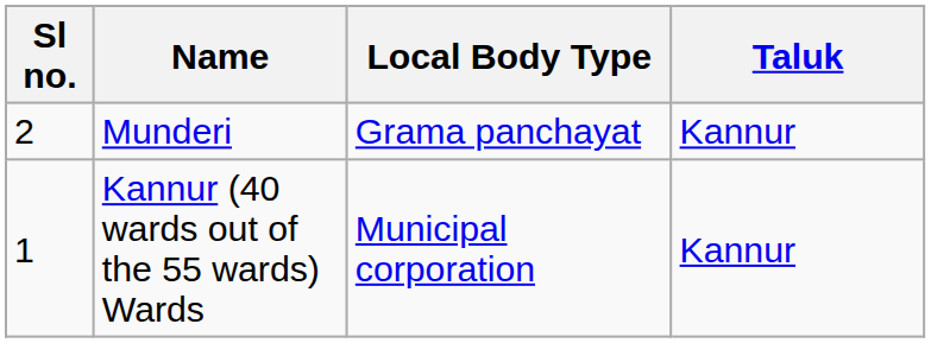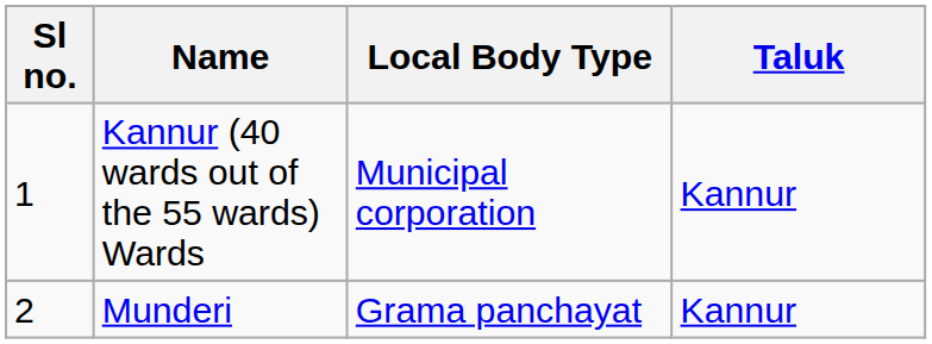rows swapped: Kannur (40 wards out of the 55 wards) Wards <-> Munderi
